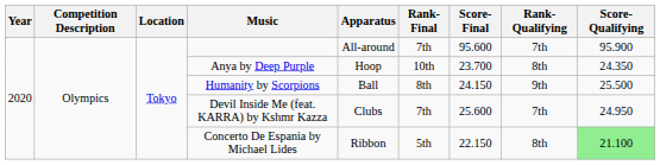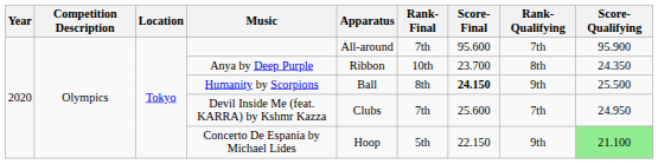Anya by Deep Purple | Apparatus: Hoop -> Ribbon
Humanity by Scorpions | Score-Final: normal -> bold
Concerto De Espania by Michael Lides | Apparatus: Ribbon -> Hoop
Concerto De Espania by Michael Lides | Rank-Qualifying: 8th -> 9th
